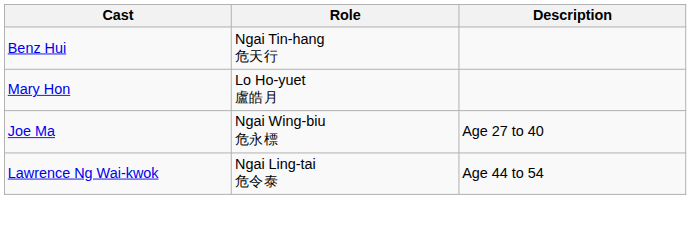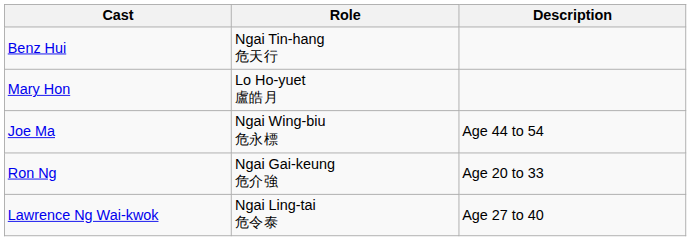Joe Ma | Description: Age 27 to 40 -> Age 44 to 54
+ row: Ron Ng | Ngai Gai-keung 危介強 | Age 20 to 33
Lawrence Ng Wai-kwok | Description: Age 44 to 54 -> Age 27 to 40
